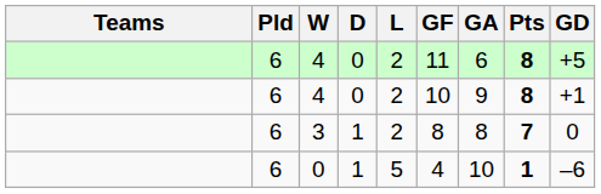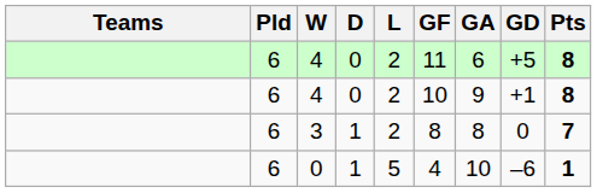columns swapped: GD <-> Pts
